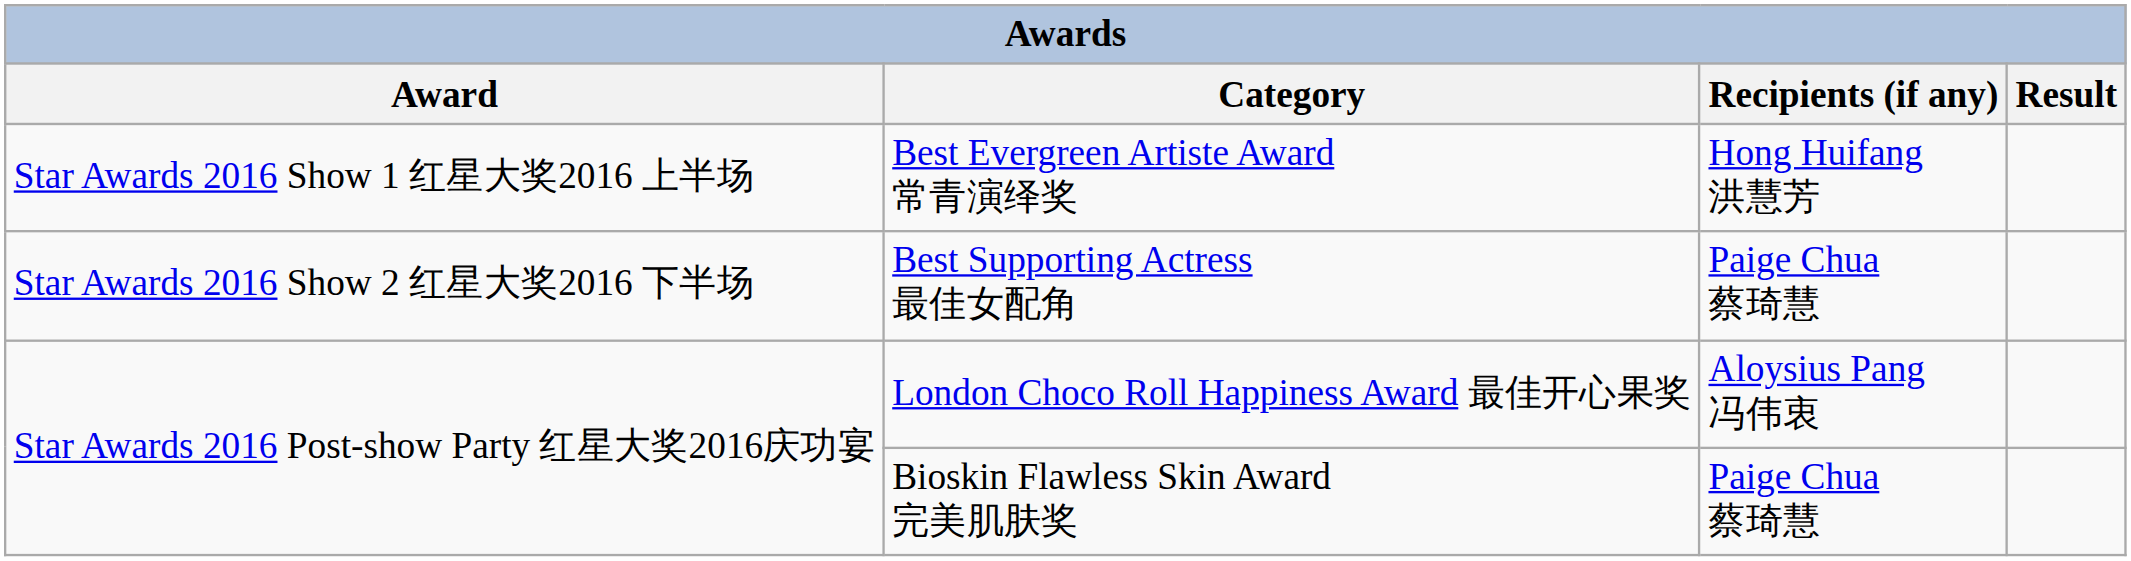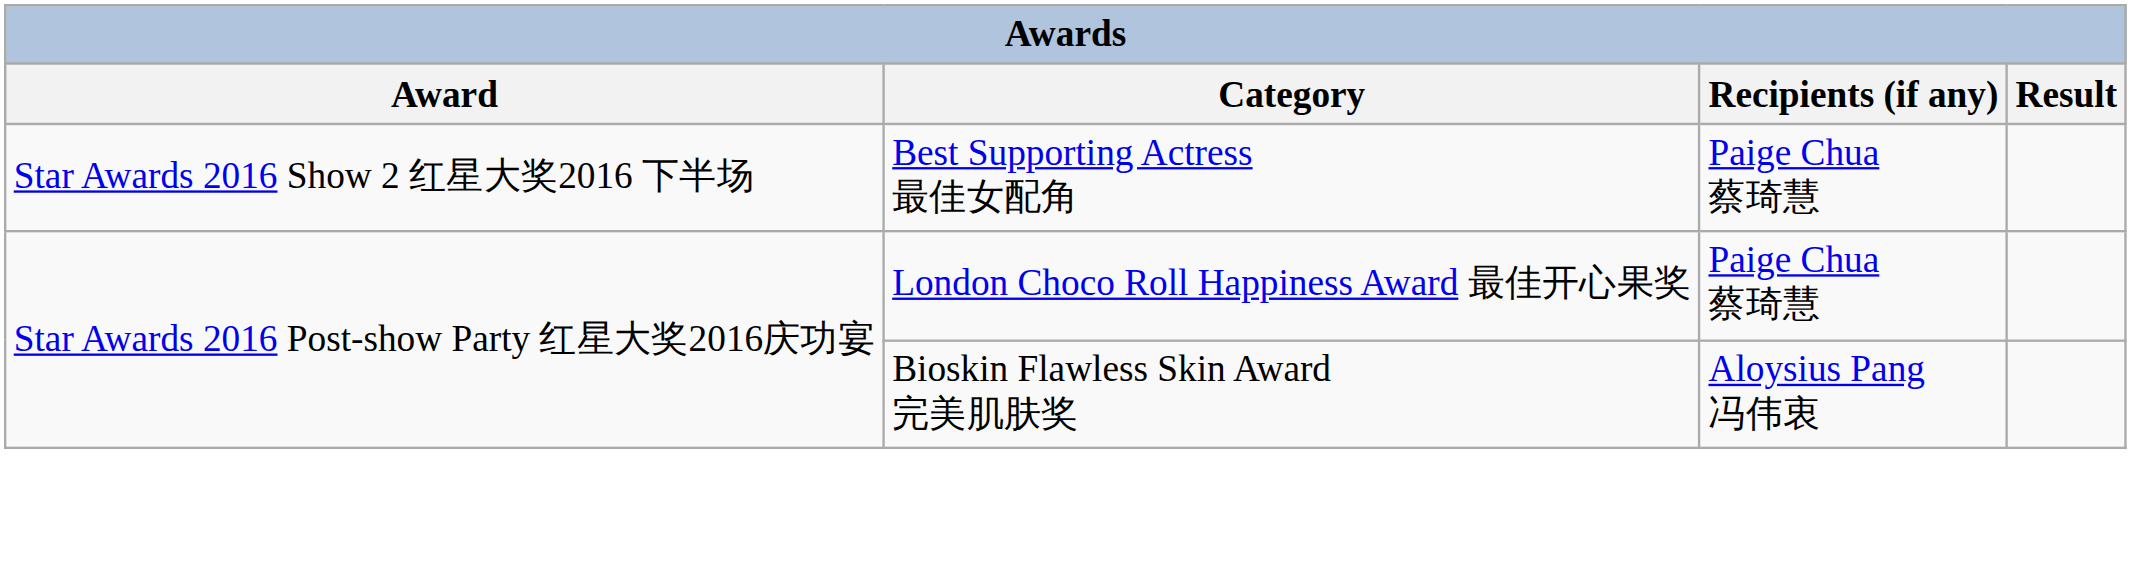- row: Star Awards 2016 Show 1 红星大奖2016 上半场 | Best Evergreen Artiste Award 常青演绎奖 | Hong Huifang 洪慧芳
London Choco Roll Happiness Award 最佳开心果奖 | Recipients (if any): Aloysius Pang 冯伟衷 -> Paige Chua 蔡琦慧
Bioskin Flawless Skin Award 完美肌肤奖 | Recipients (if any): Paige Chua 蔡琦慧 -> Aloysius Pang 冯伟衷
